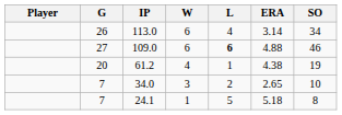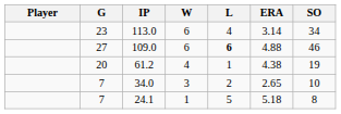113.0 | G: 26 -> 23
